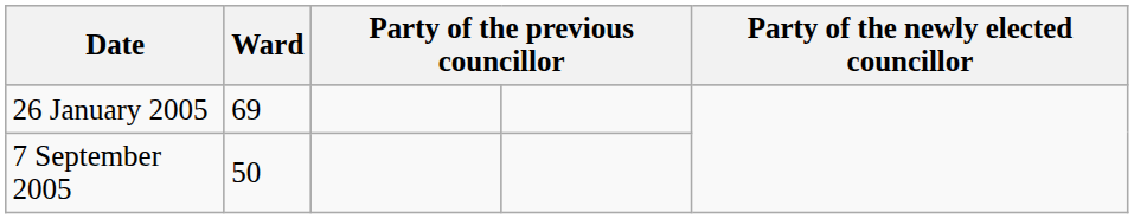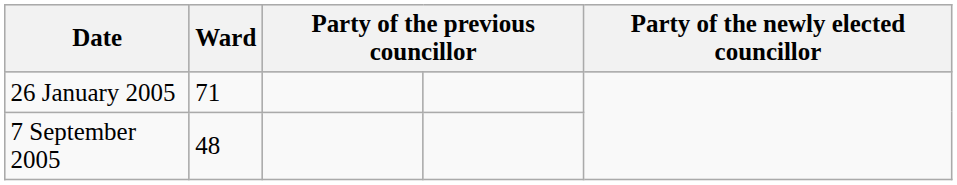26 January 2005 | Ward: 69 -> 71
7 September 2005 | Ward: 50 -> 48
